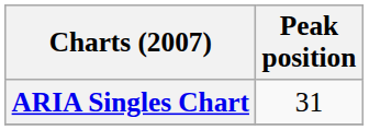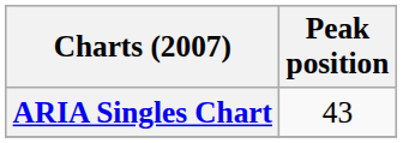ARIA Singles Chart | Peak position: 31 -> 43
